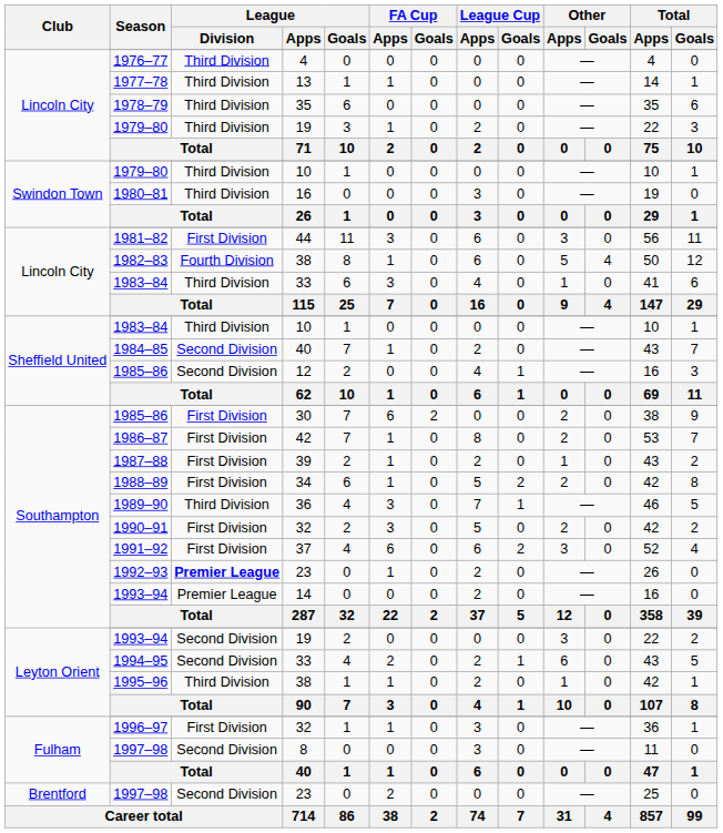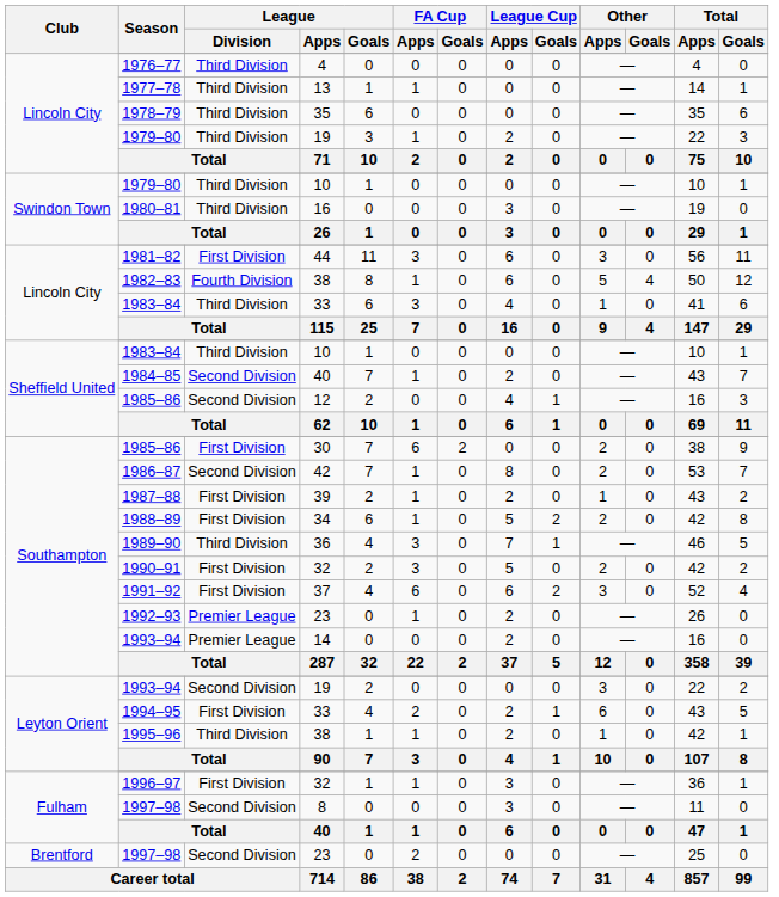1986–87 | League / Division: First Division -> Second Division
1992–93 | League / Division: bold -> normal
1994–95 | League / Division: Second Division -> First Division
